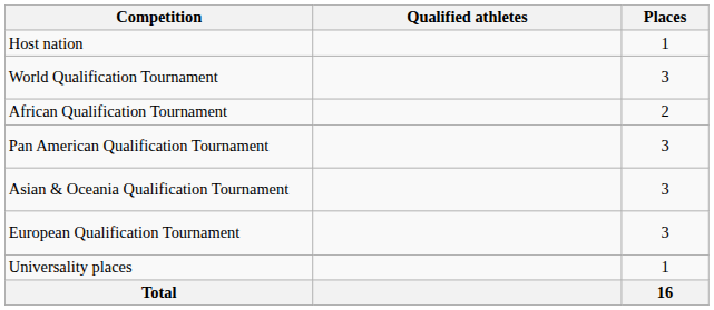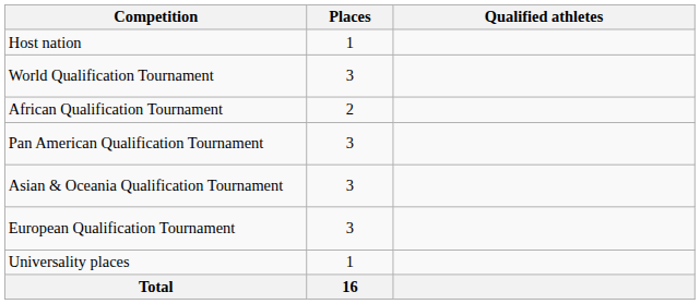columns swapped: Places <-> Qualified athletes
